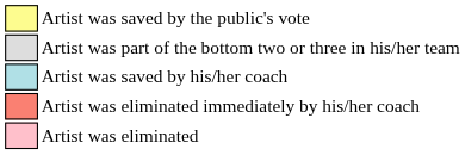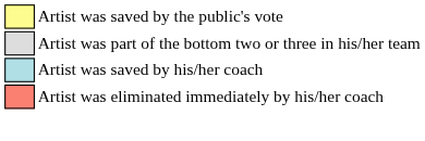- row: Artist was eliminated
